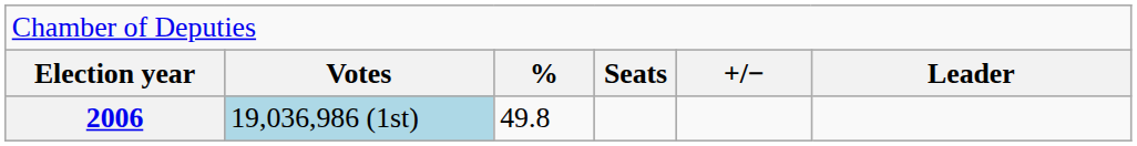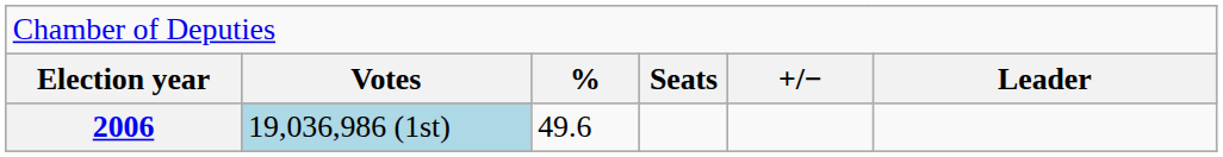2006 | column 3: 49.8 -> 49.6
